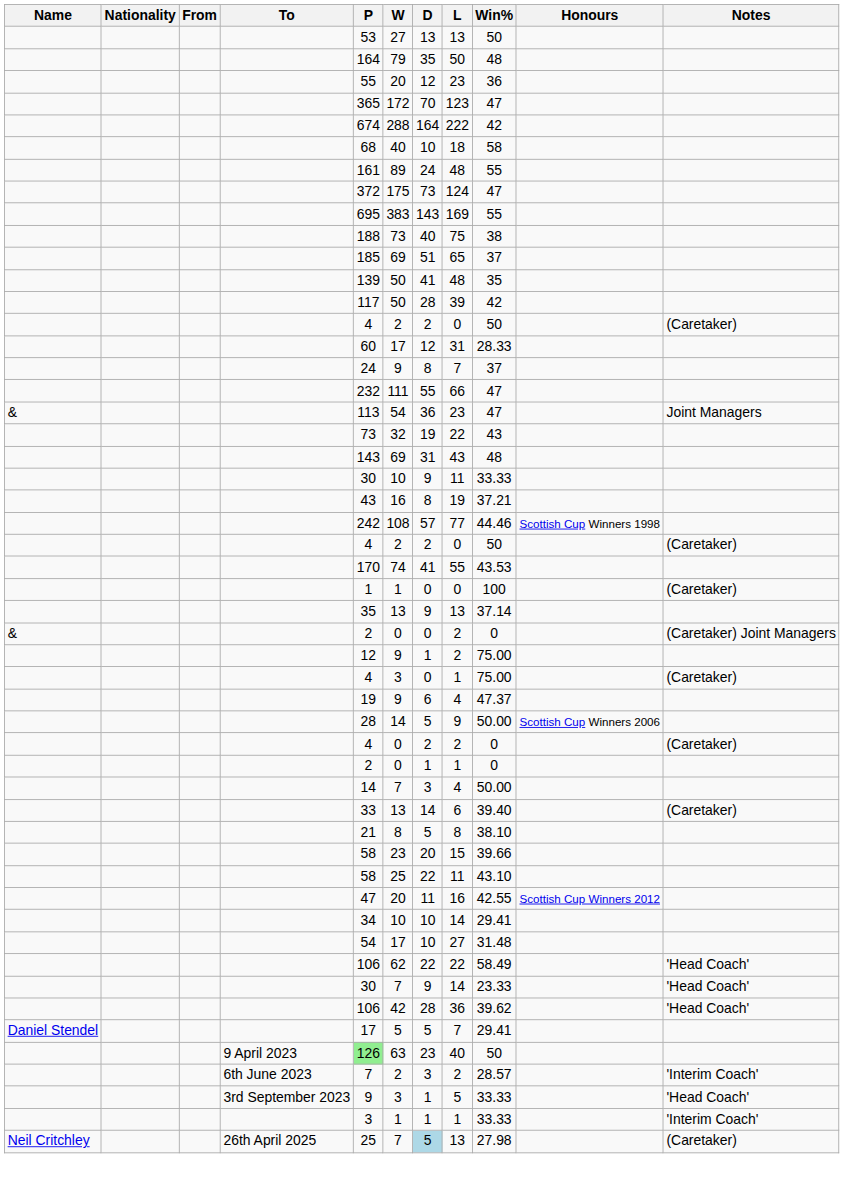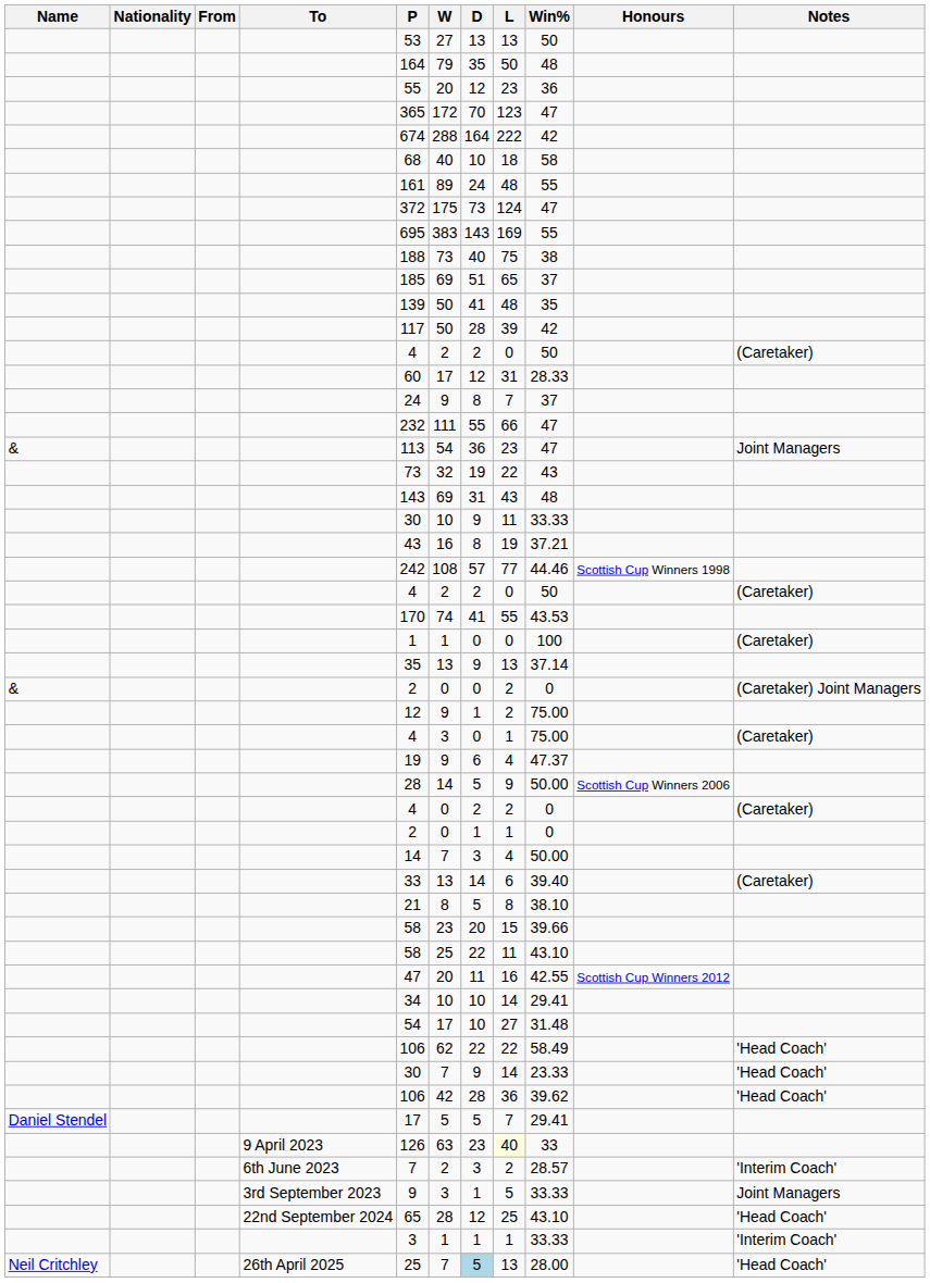9 April 2023 | P: lightgreen background -> no background
9 April 2023 | L: no background -> lightyellow background
9 April 2023 | Win%: 50 -> 33
3rd September 2023 | Notes: 'Head Coach' -> Joint Managers
+ row: 22nd September 2024 | 65 | 28 | 12 | 25 | 43.10 | 'Head Coach'
26th April 2025 | Win%: 27.98 -> 28.00
26th April 2025 | Notes: (Caretaker) -> 'Head Coach'
